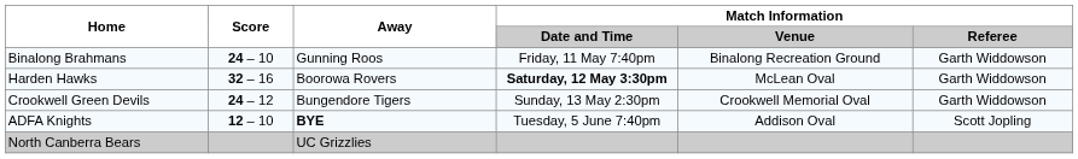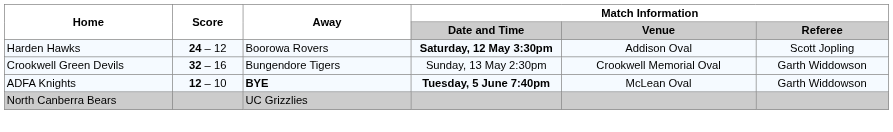- row: Binalong Brahmans | 24 – 10 | Gunning Roos | Friday, 11 May 7:40pm | Binalong Recreation Ground | Garth Widdowson
Harden Hawks | Score: 32 – 16 -> 24 – 12
Harden Hawks | Match Information / Venue: McLean Oval -> Addison Oval
Harden Hawks | Match Information / Referee: Garth Widdowson -> Scott Jopling
Crookwell Green Devils | Score: 24 – 12 -> 32 – 16
ADFA Knights | Match Information / Date and Time: normal -> bold
ADFA Knights | Match Information / Venue: Addison Oval -> McLean Oval
ADFA Knights | Match Information / Referee: Scott Jopling -> Garth Widdowson
